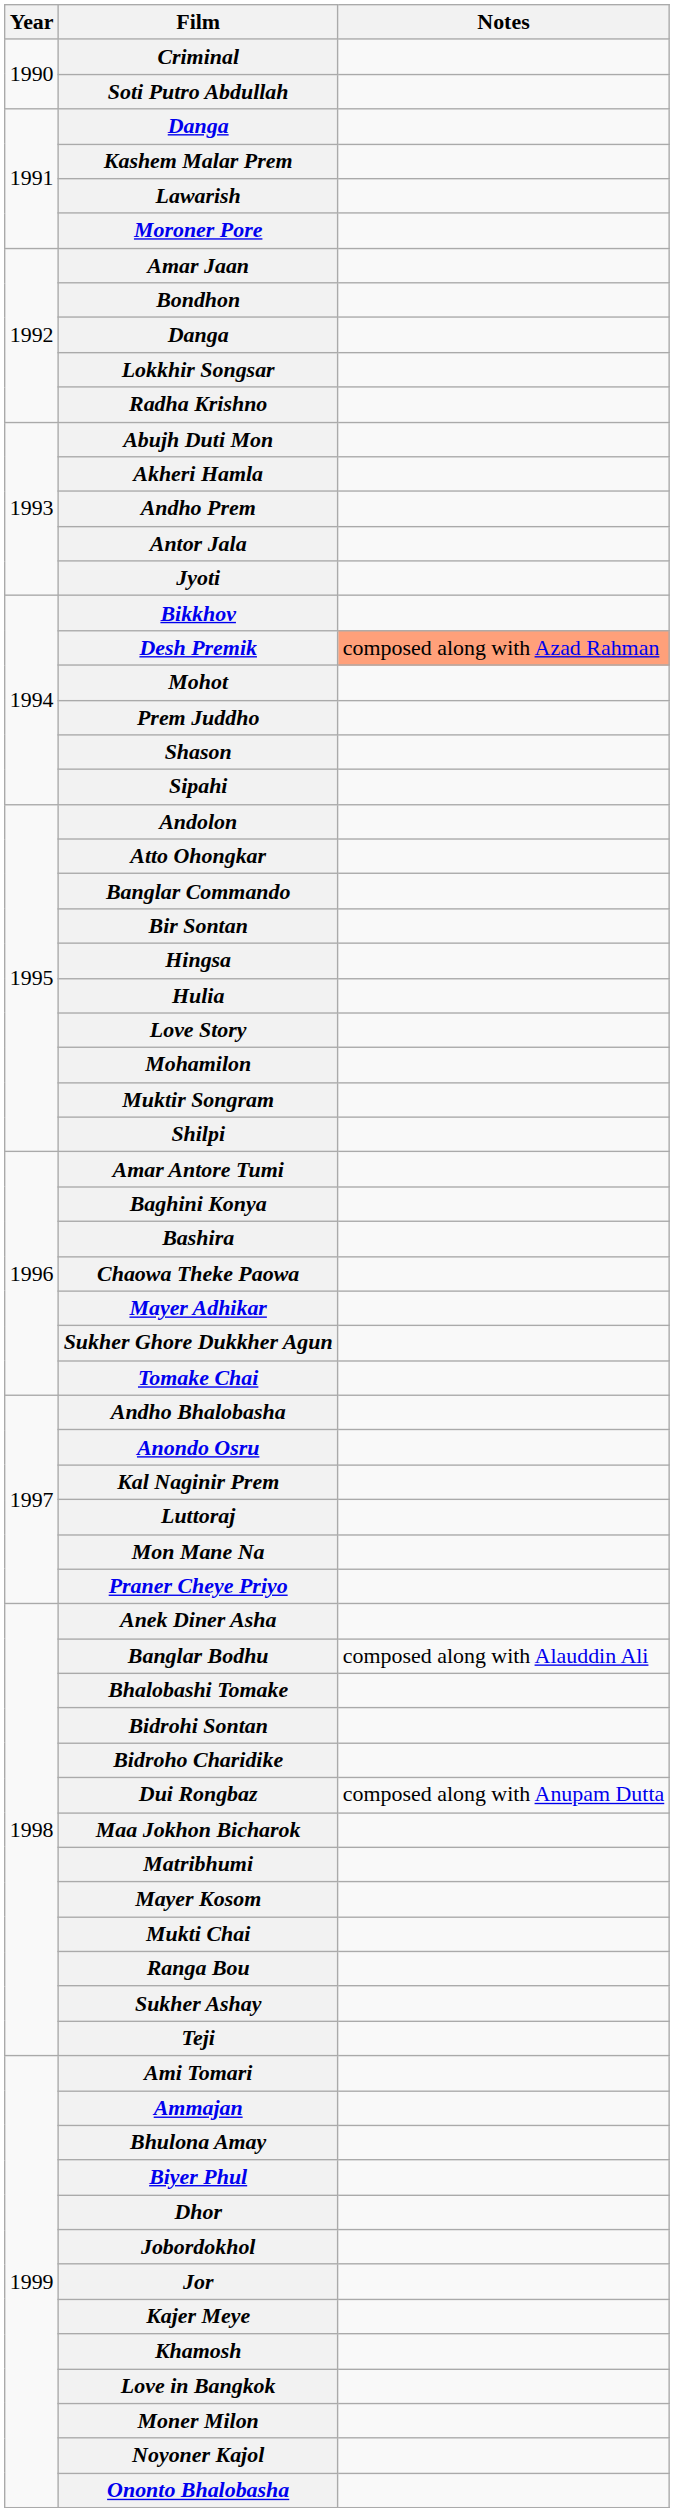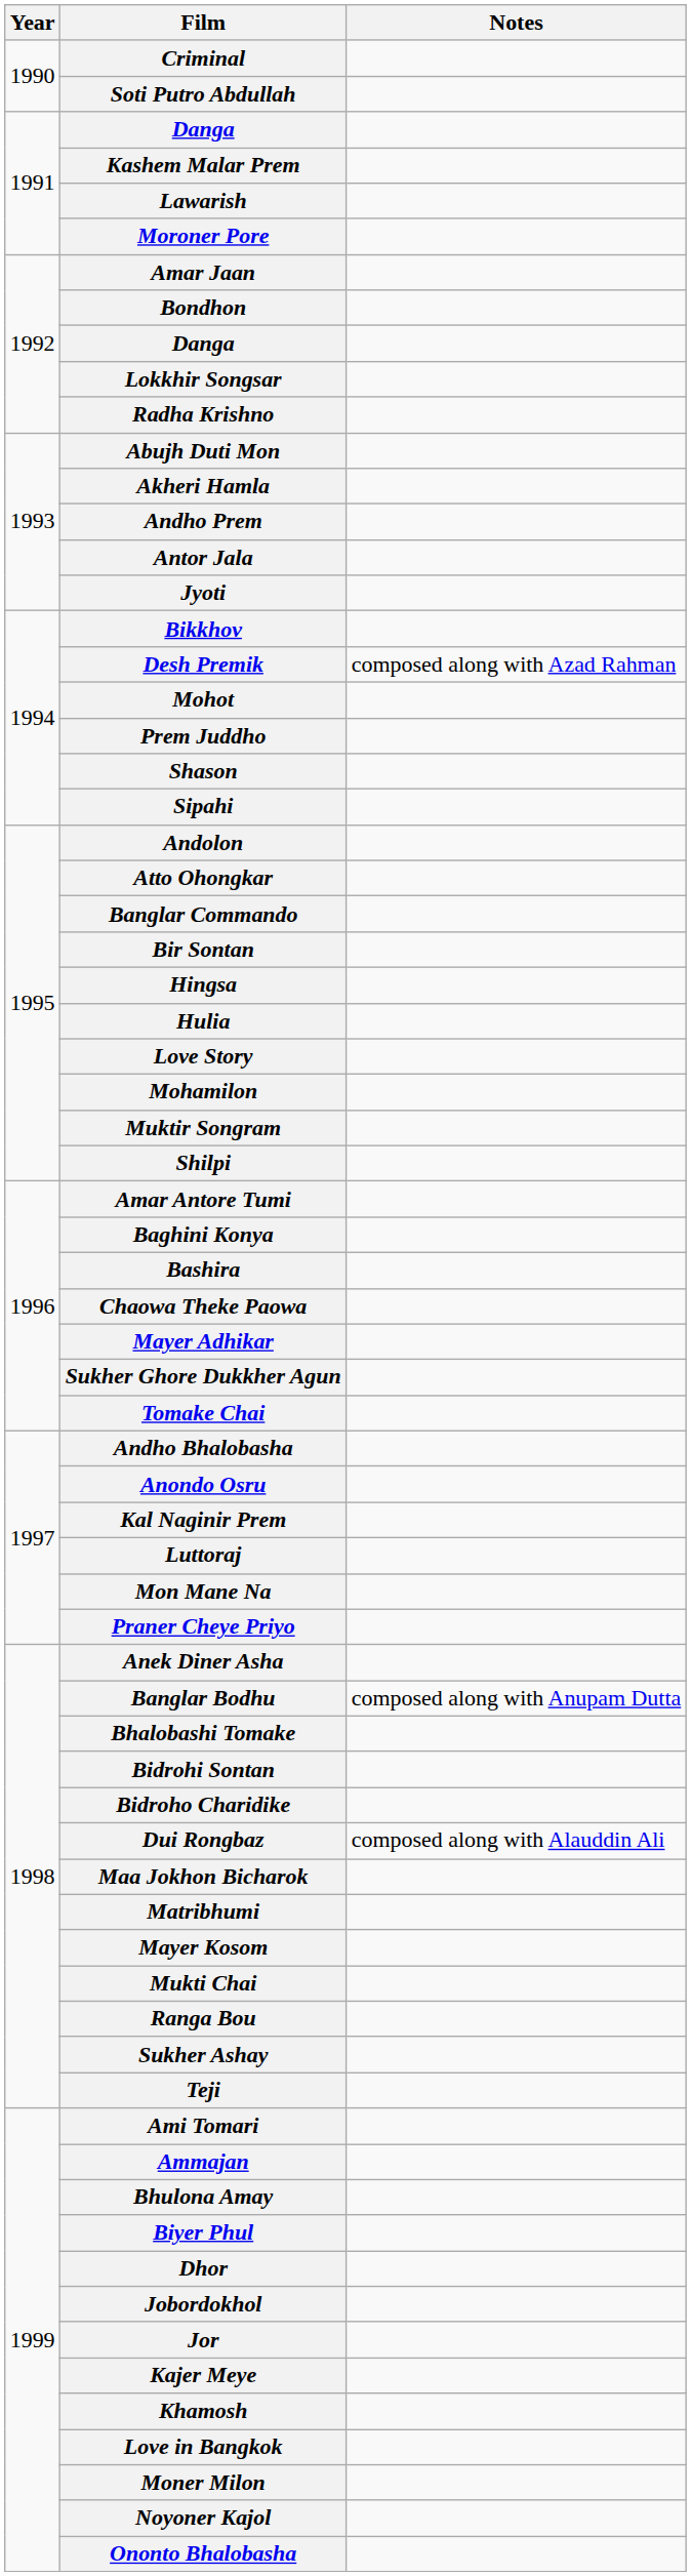Desh Premik | Notes: lightsalmon background -> no background
Banglar Bodhu | Notes: composed along with Alauddin Ali -> composed along with Anupam Dutta
Dui Rongbaz | Notes: composed along with Anupam Dutta -> composed along with Alauddin Ali
